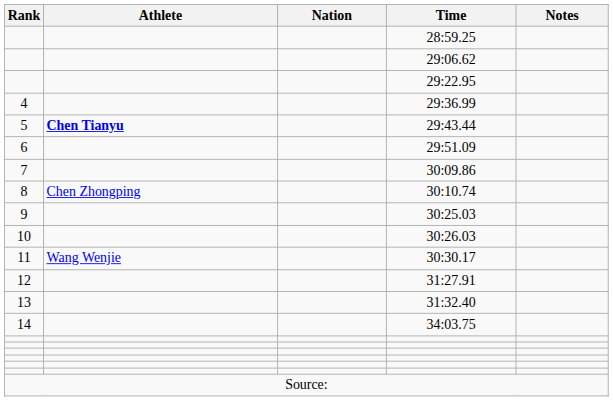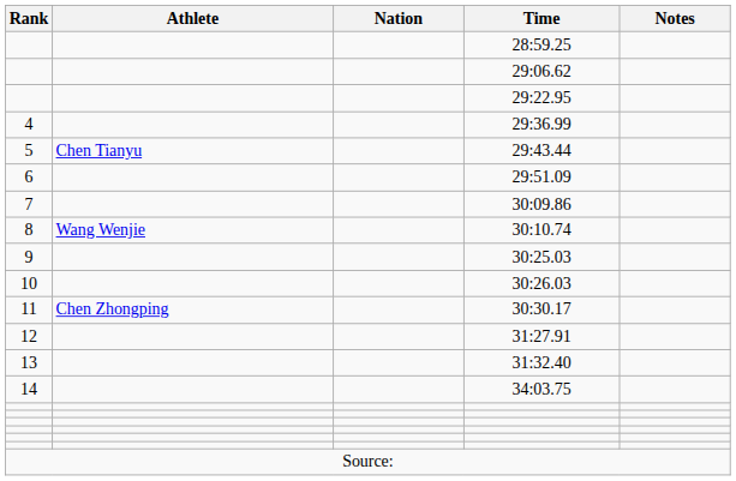29:43.44 | Athlete: bold -> normal
30:10.74 | Athlete: Chen Zhongping -> Wang Wenjie
30:30.17 | Athlete: Wang Wenjie -> Chen Zhongping
